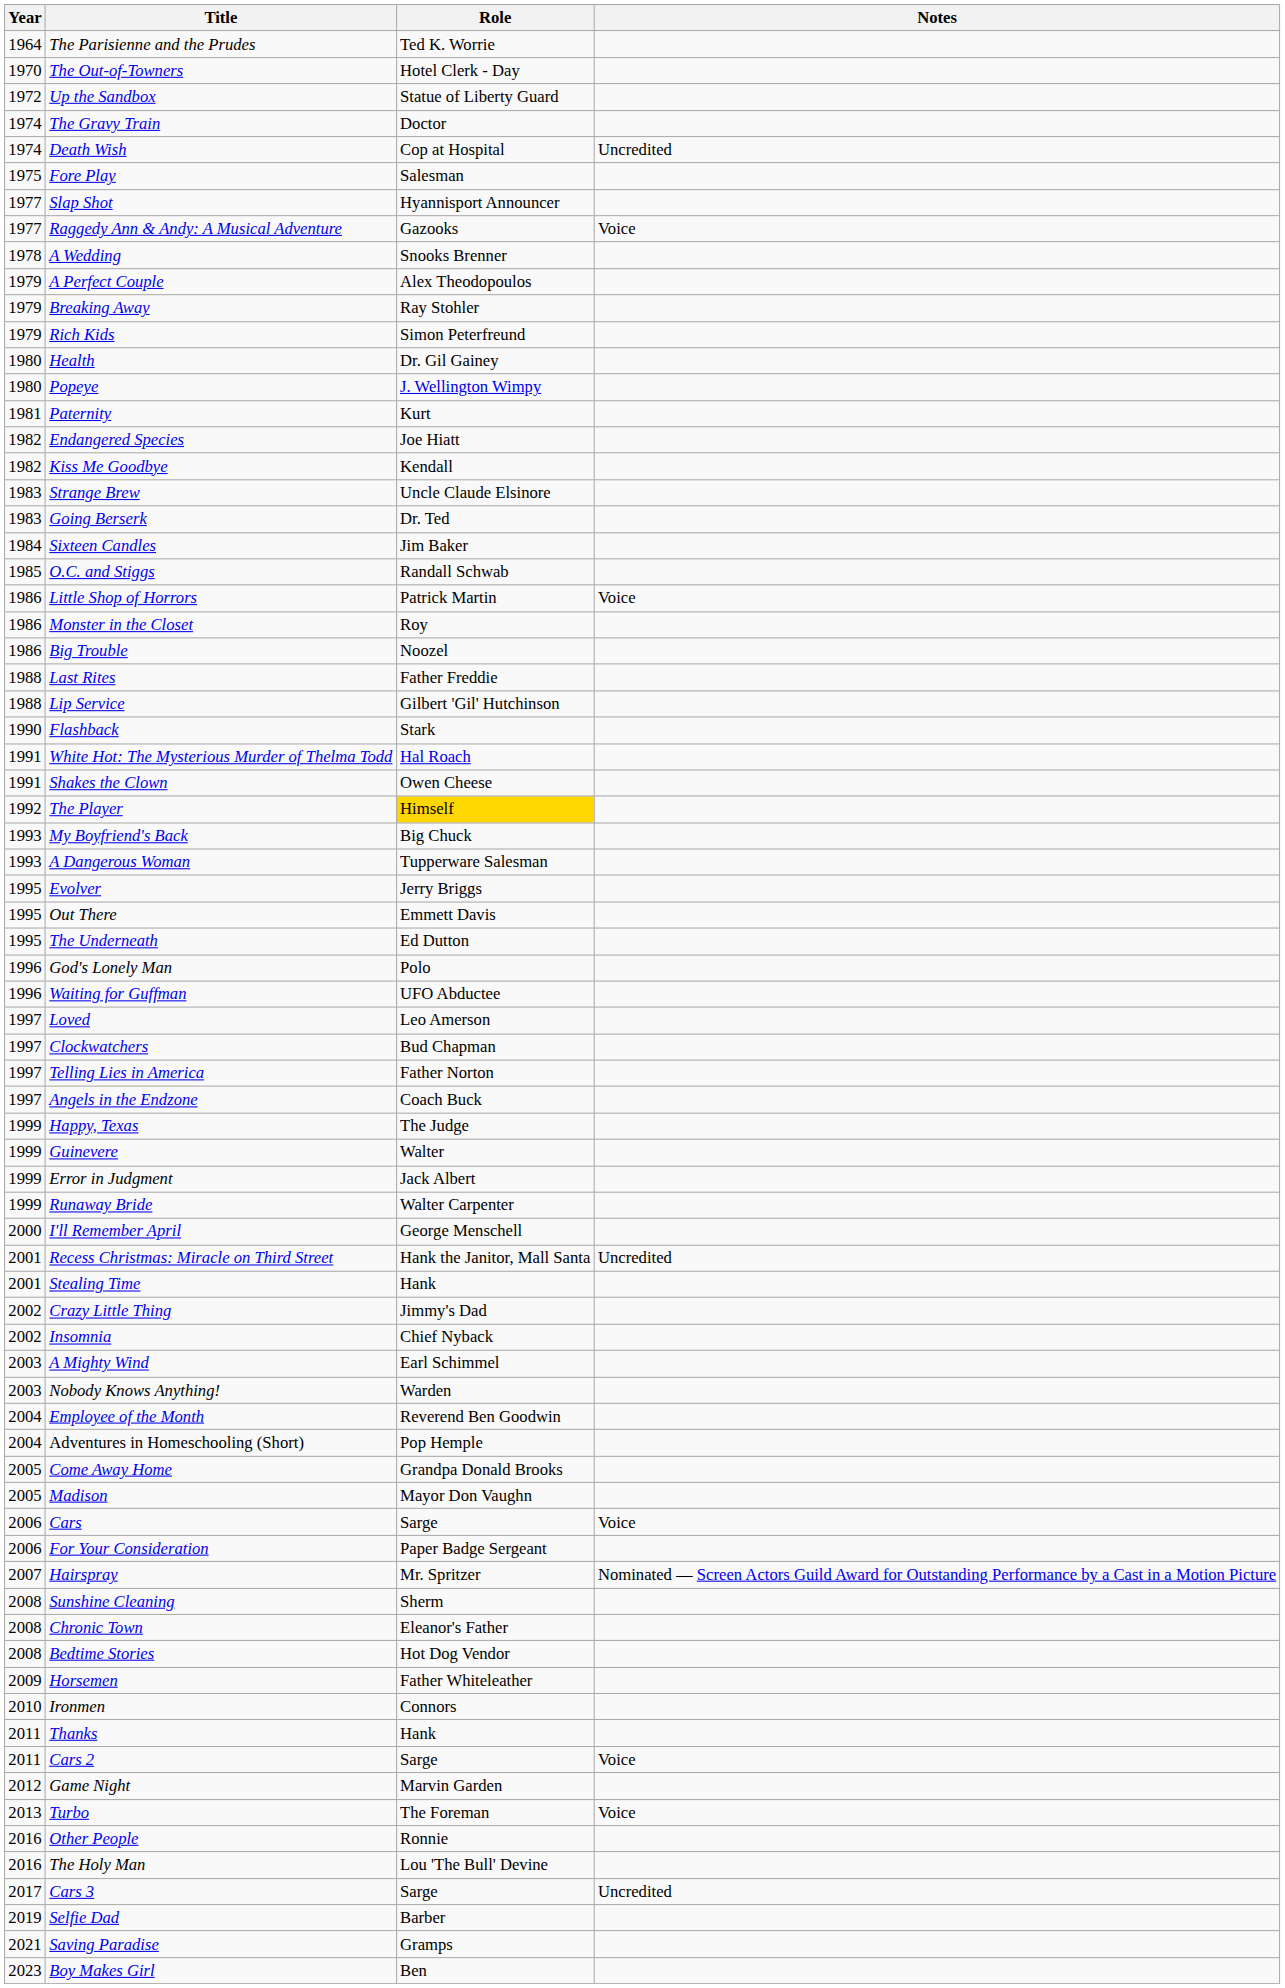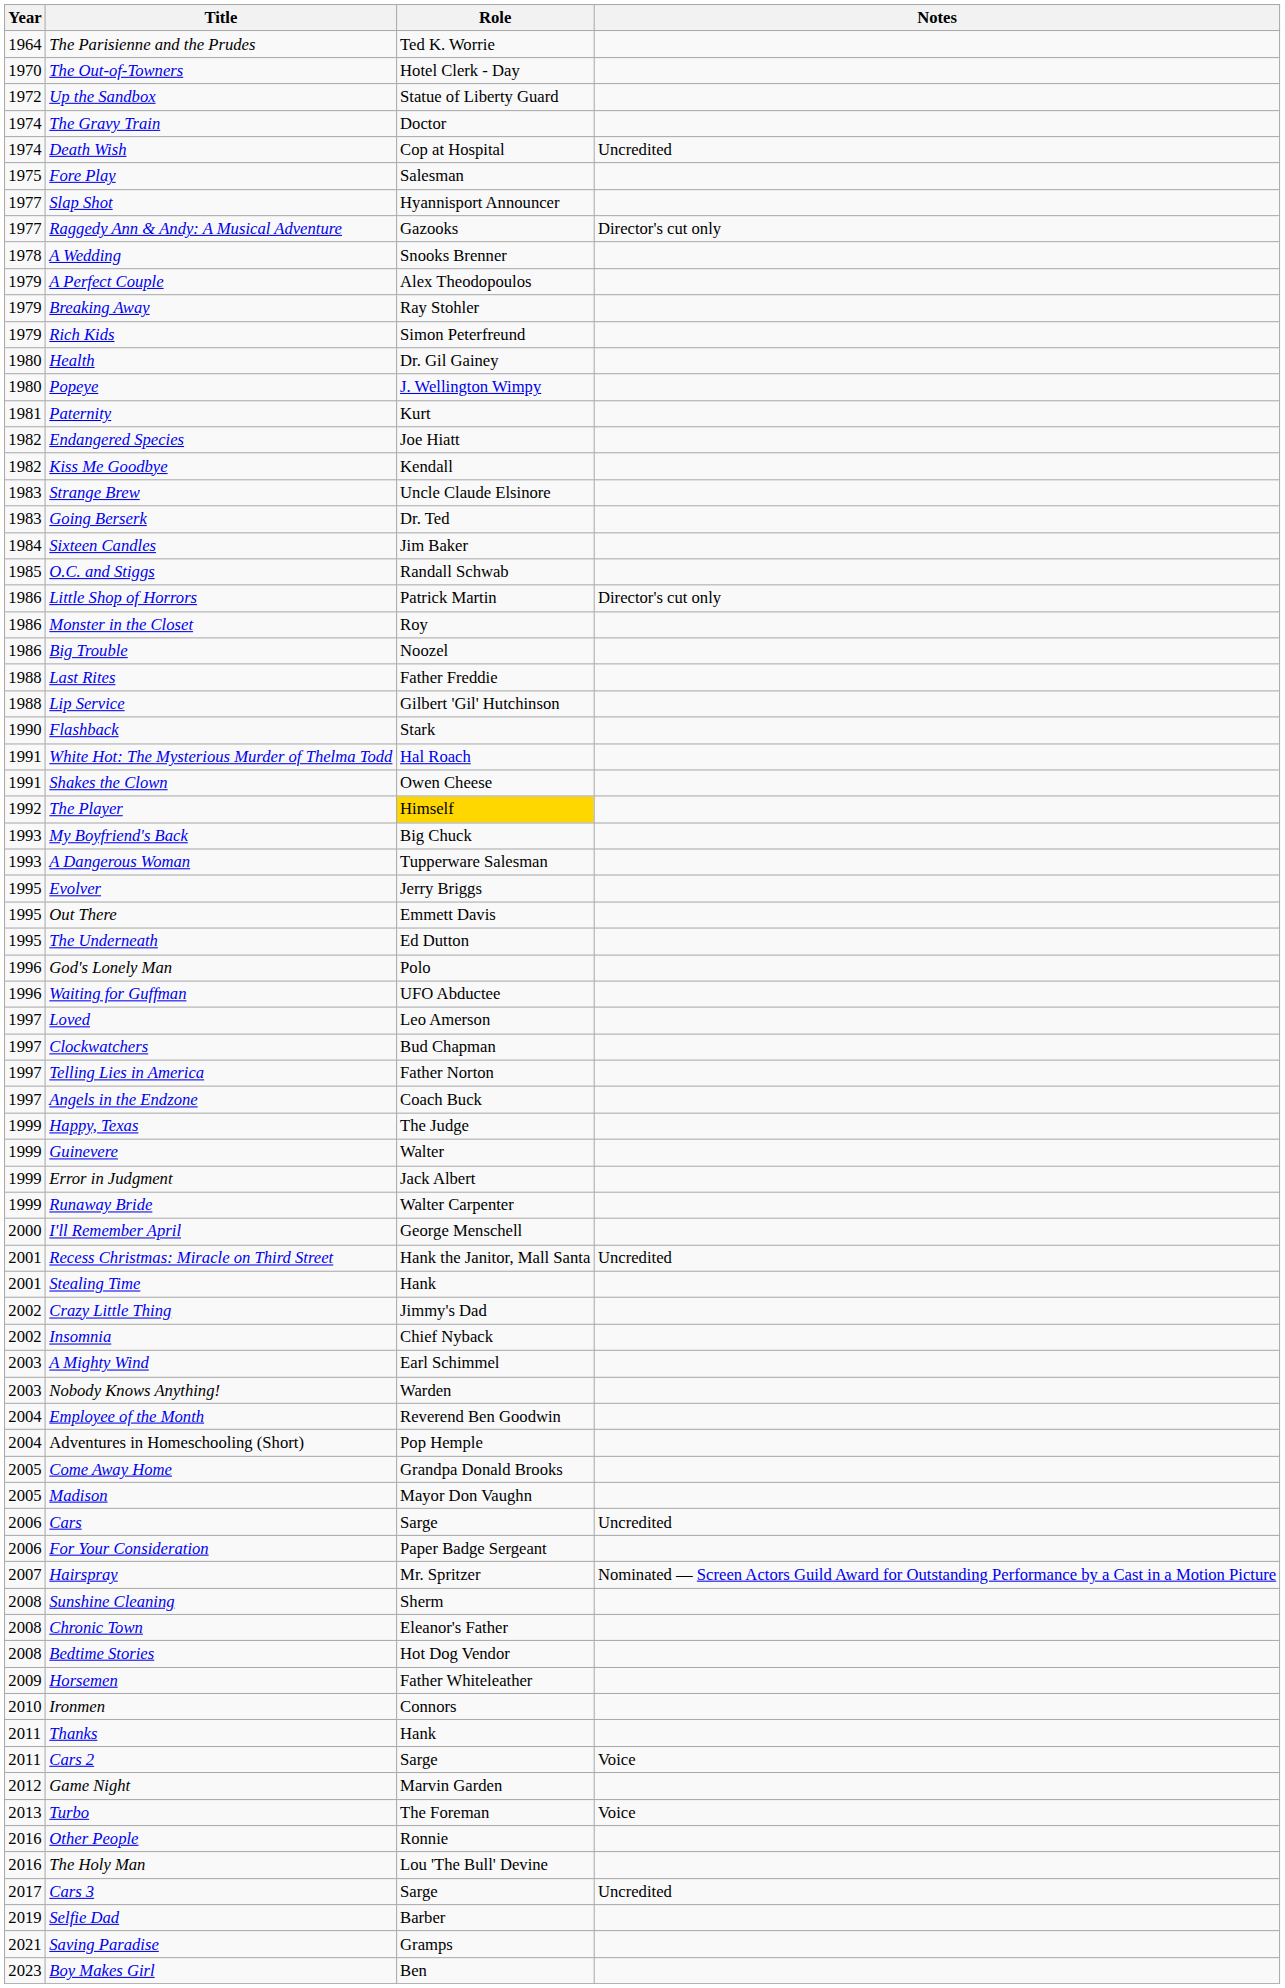Raggedy Ann & Andy: A Musical Adventure | Notes: Voice -> Director's cut only
Little Shop of Horrors | Notes: Voice -> Director's cut only
Cars | Notes: Voice -> Uncredited
